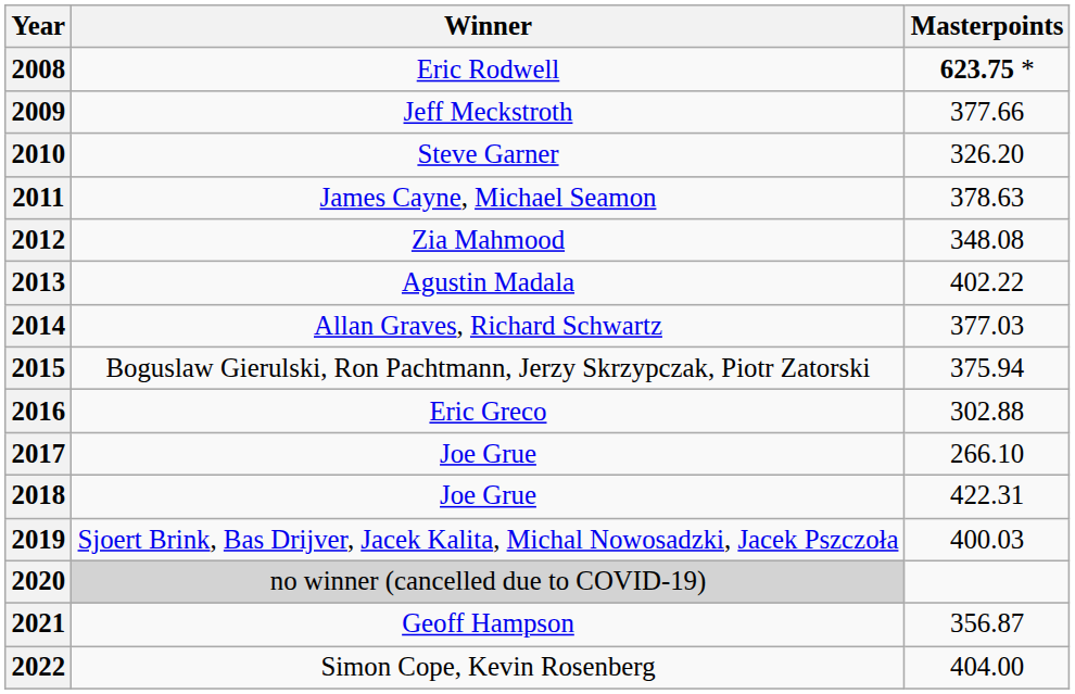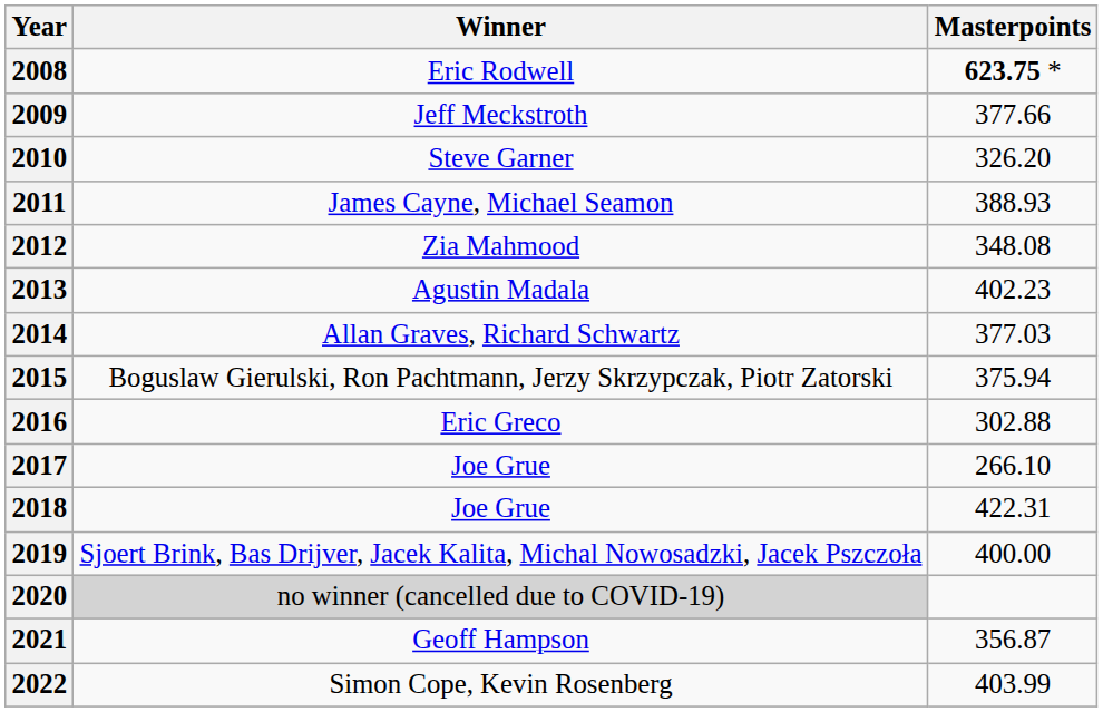2011 | Masterpoints: 378.63 -> 388.93
2013 | Masterpoints: 402.22 -> 402.23
2019 | Masterpoints: 400.03 -> 400.00
2022 | Masterpoints: 404.00 -> 403.99
